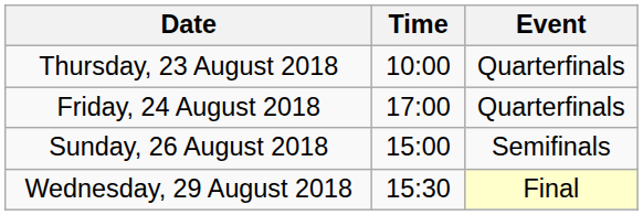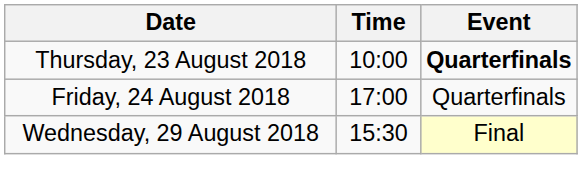Thursday, 23 August 2018 | Event: normal -> bold
- row: Sunday, 26 August 2018 | 15:00 | Semifinals
